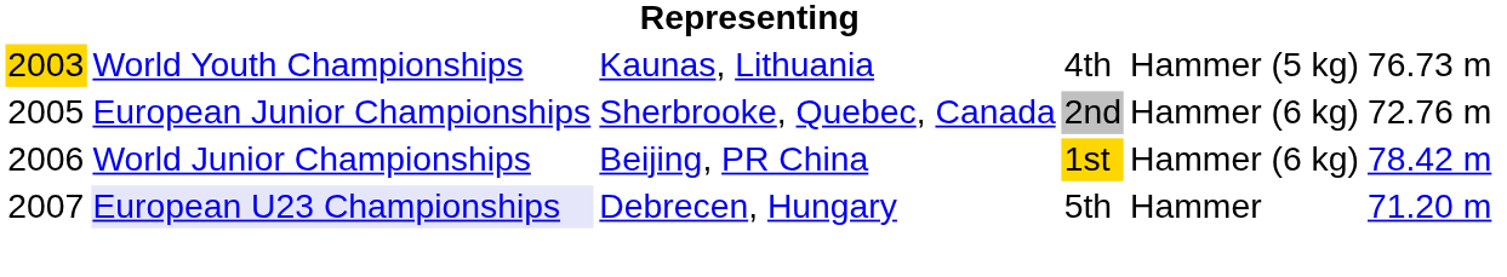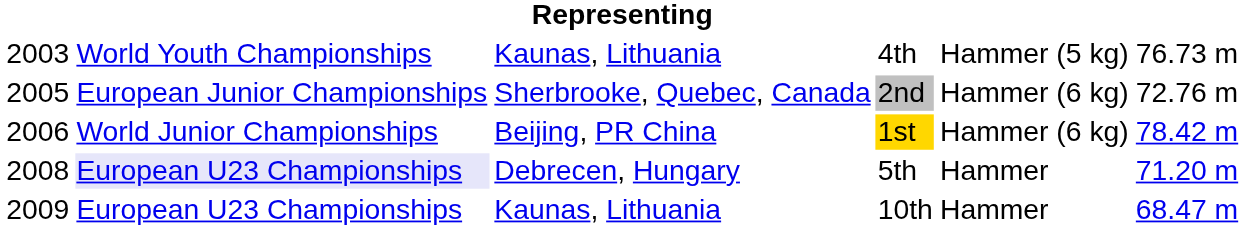4th | column 1: gold background -> no background
5th | column 1: 2007 -> 2008
+ row: 2009 | European U23 Championships | Kaunas, Lithuania | 10th | Hammer | 68.47 m
